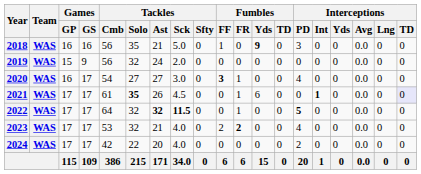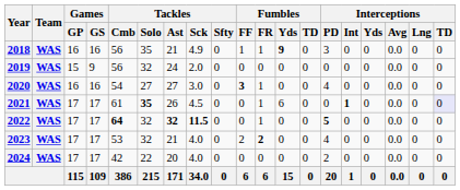2018 | Tackles / Sck: 5.0 -> 4.9
2018 | Fumbles / FR: 0 -> 1
2020 | Games / GS: 17 -> 16
2022 | Tackles / Cmb: normal -> bold
